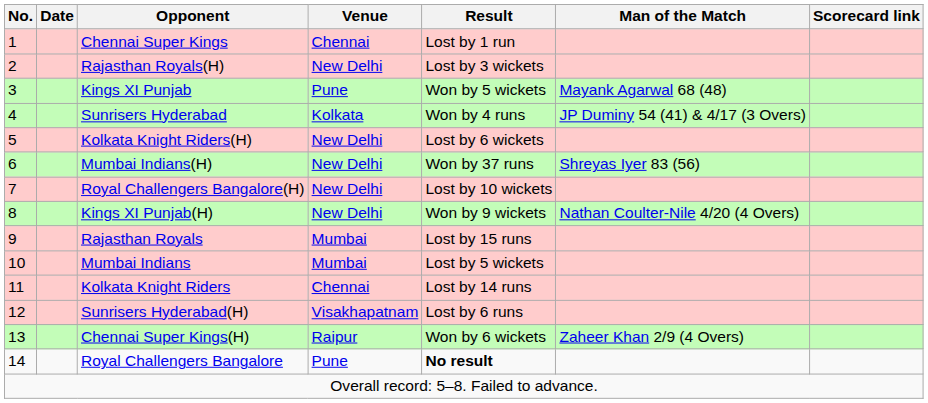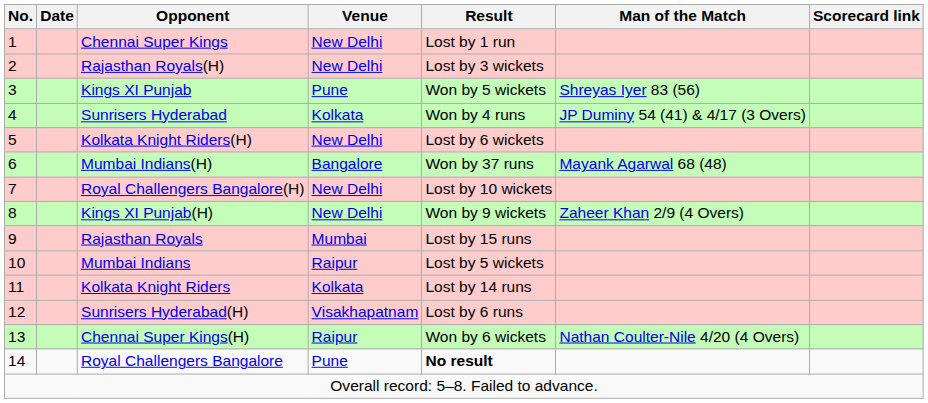Chennai Super Kings | Venue: Chennai -> New Delhi
Kings XI Punjab | Man of the Match: Mayank Agarwal 68 (48) -> Shreyas Iyer 83 (56)
Mumbai Indians(H) | Venue: New Delhi -> Bangalore
Mumbai Indians(H) | Man of the Match: Shreyas Iyer 83 (56) -> Mayank Agarwal 68 (48)
Kings XI Punjab(H) | Man of the Match: Nathan Coulter-Nile 4/20 (4 Overs) -> Zaheer Khan 2/9 (4 Overs)
Mumbai Indians | Venue: Mumbai -> Raipur
Kolkata Knight Riders | Venue: Chennai -> Kolkata
Chennai Super Kings(H) | Man of the Match: Zaheer Khan 2/9 (4 Overs) -> Nathan Coulter-Nile 4/20 (4 Overs)
